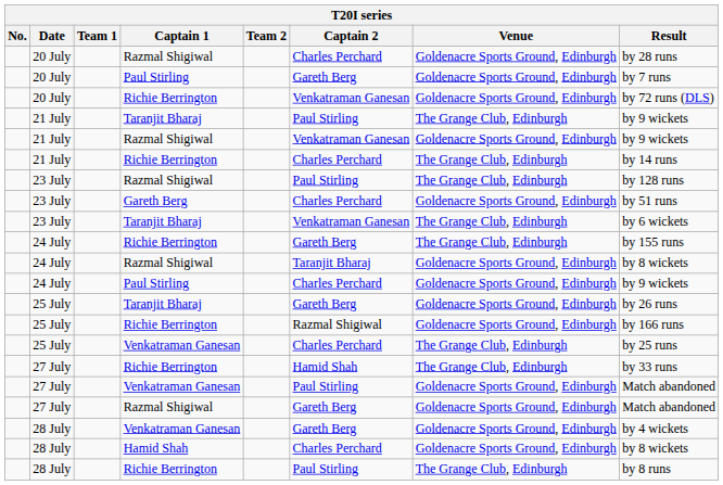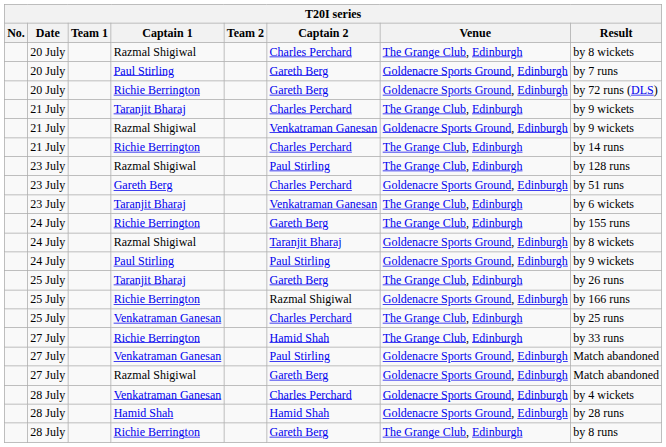20 July / Razmal Shigiwal | Venue: Goldenacre Sports Ground, Edinburgh -> The Grange Club, Edinburgh
20 July / Razmal Shigiwal | Result: by 28 runs -> by 8 wickets
20 July / Richie Berrington | Captain 2: Venkatraman Ganesan -> Gareth Berg
21 July / Taranjit Bharaj | Captain 2: Paul Stirling -> Charles Perchard
24 July / Paul Stirling | Captain 2: Charles Perchard -> Paul Stirling
25 July / Taranjit Bharaj | Venue: Goldenacre Sports Ground, Edinburgh -> The Grange Club, Edinburgh
28 July / Venkatraman Ganesan | Captain 2: Gareth Berg -> Charles Perchard
28 July / Hamid Shah | Captain 2: Charles Perchard -> Hamid Shah
28 July / Hamid Shah | Result: by 8 wickets -> by 28 runs
28 July / Richie Berrington | Captain 2: Paul Stirling -> Gareth Berg
